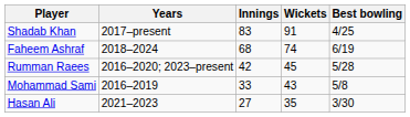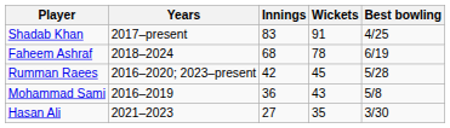Faheem Ashraf | Wickets: 74 -> 78
Mohammad Sami | Innings: 33 -> 36
